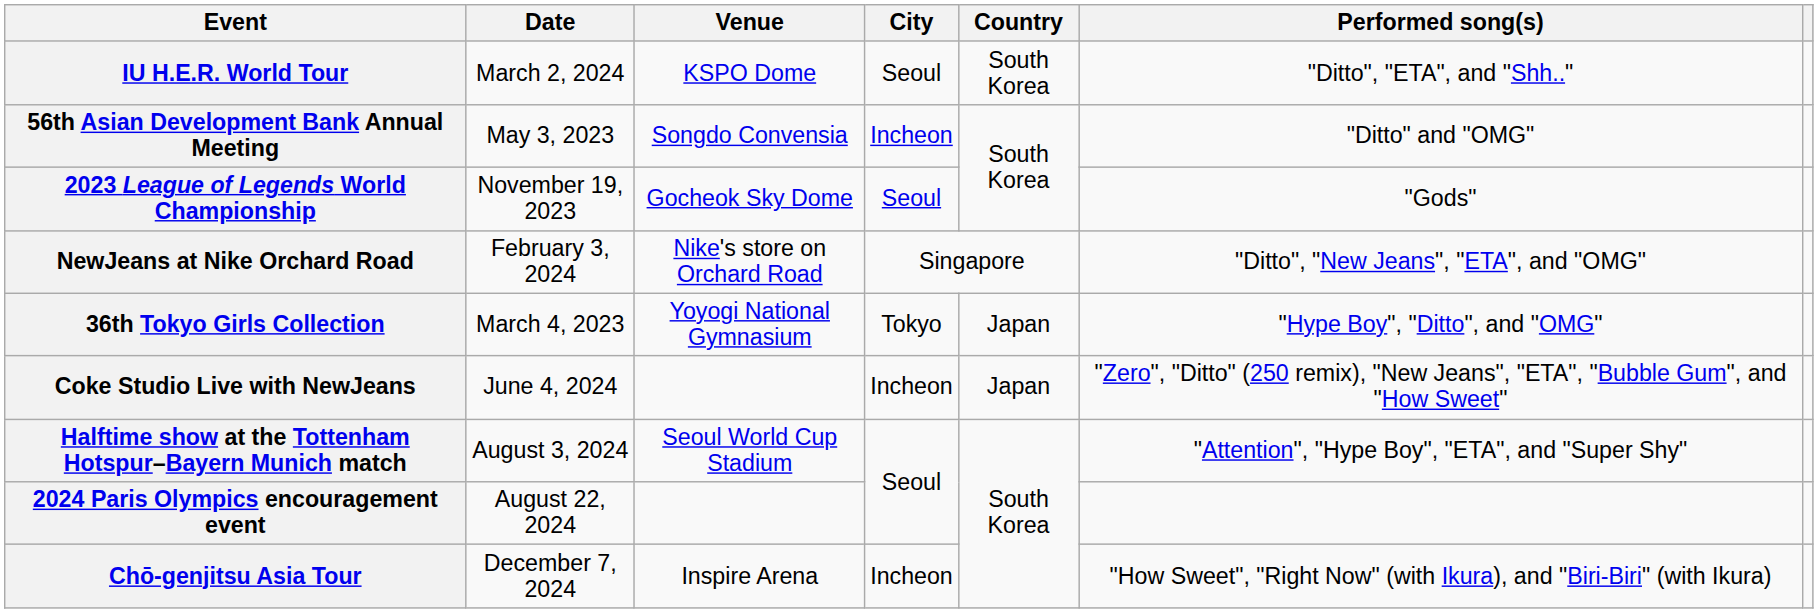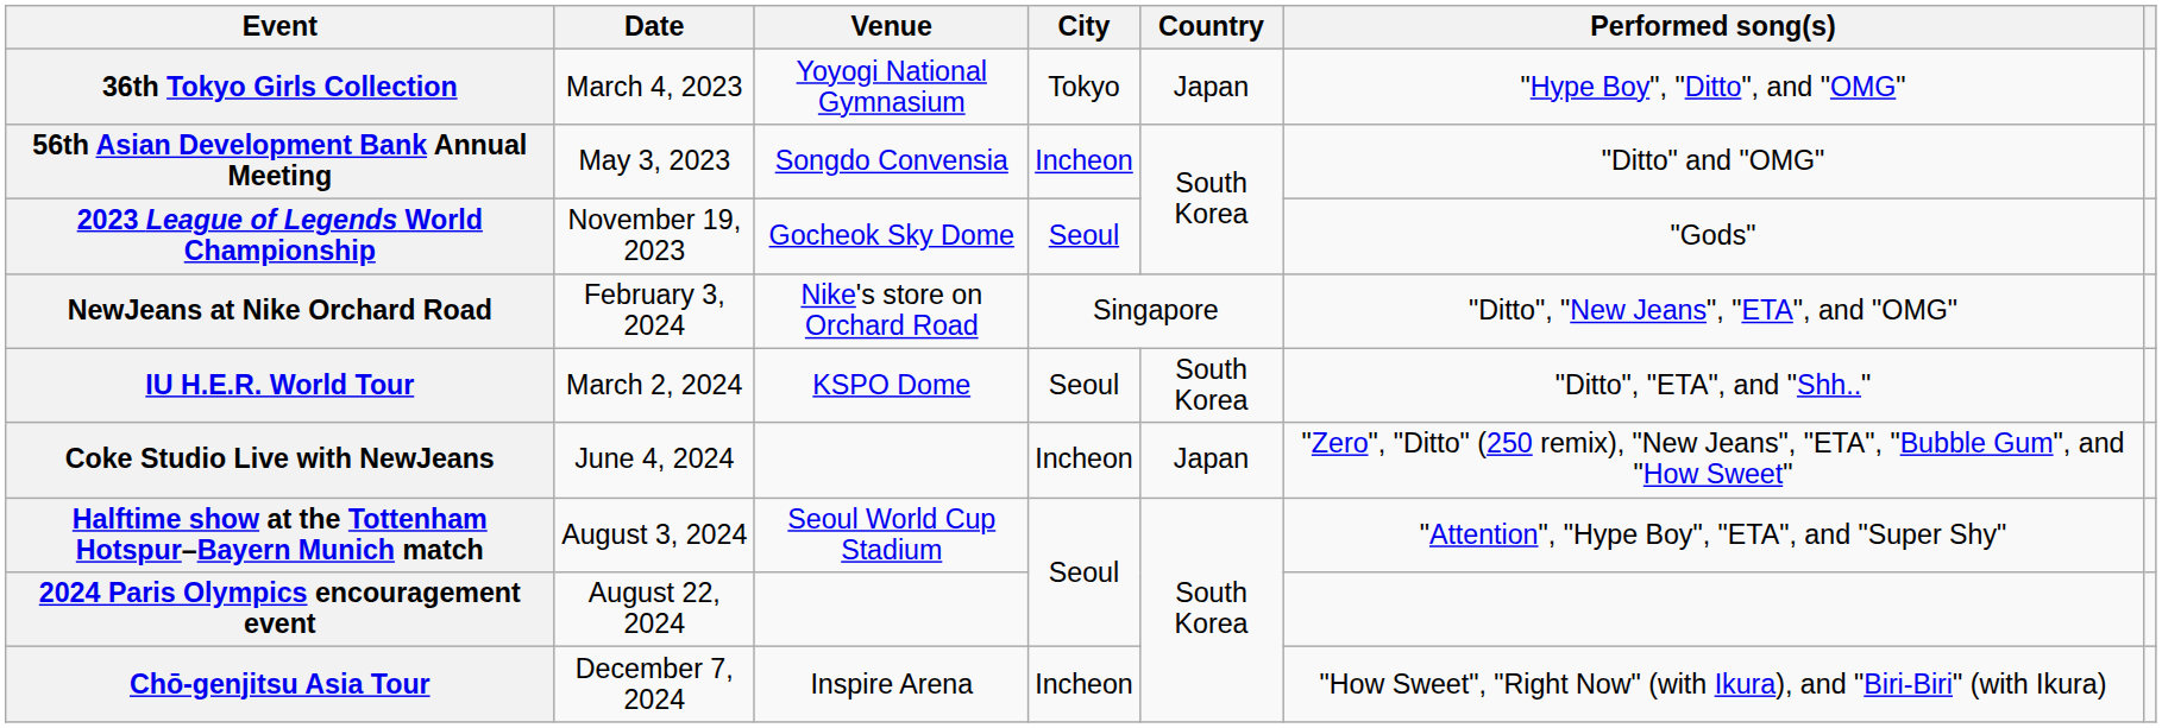rows swapped: 36th Tokyo Girls Collection <-> IU H.E.R. World Tour
